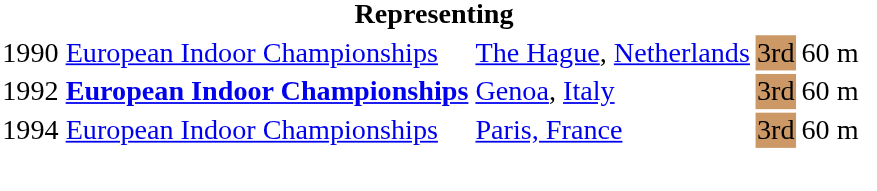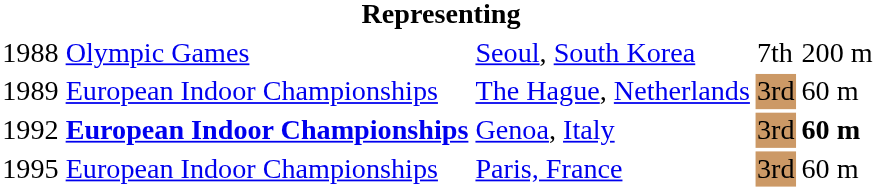+ row: 1988 | Olympic Games | Seoul, South Korea | 7th | 200 m
The Hague, Netherlands | column 1: 1990 -> 1989
Genoa, Italy | column 5: normal -> bold
Paris, France | column 1: 1994 -> 1995
